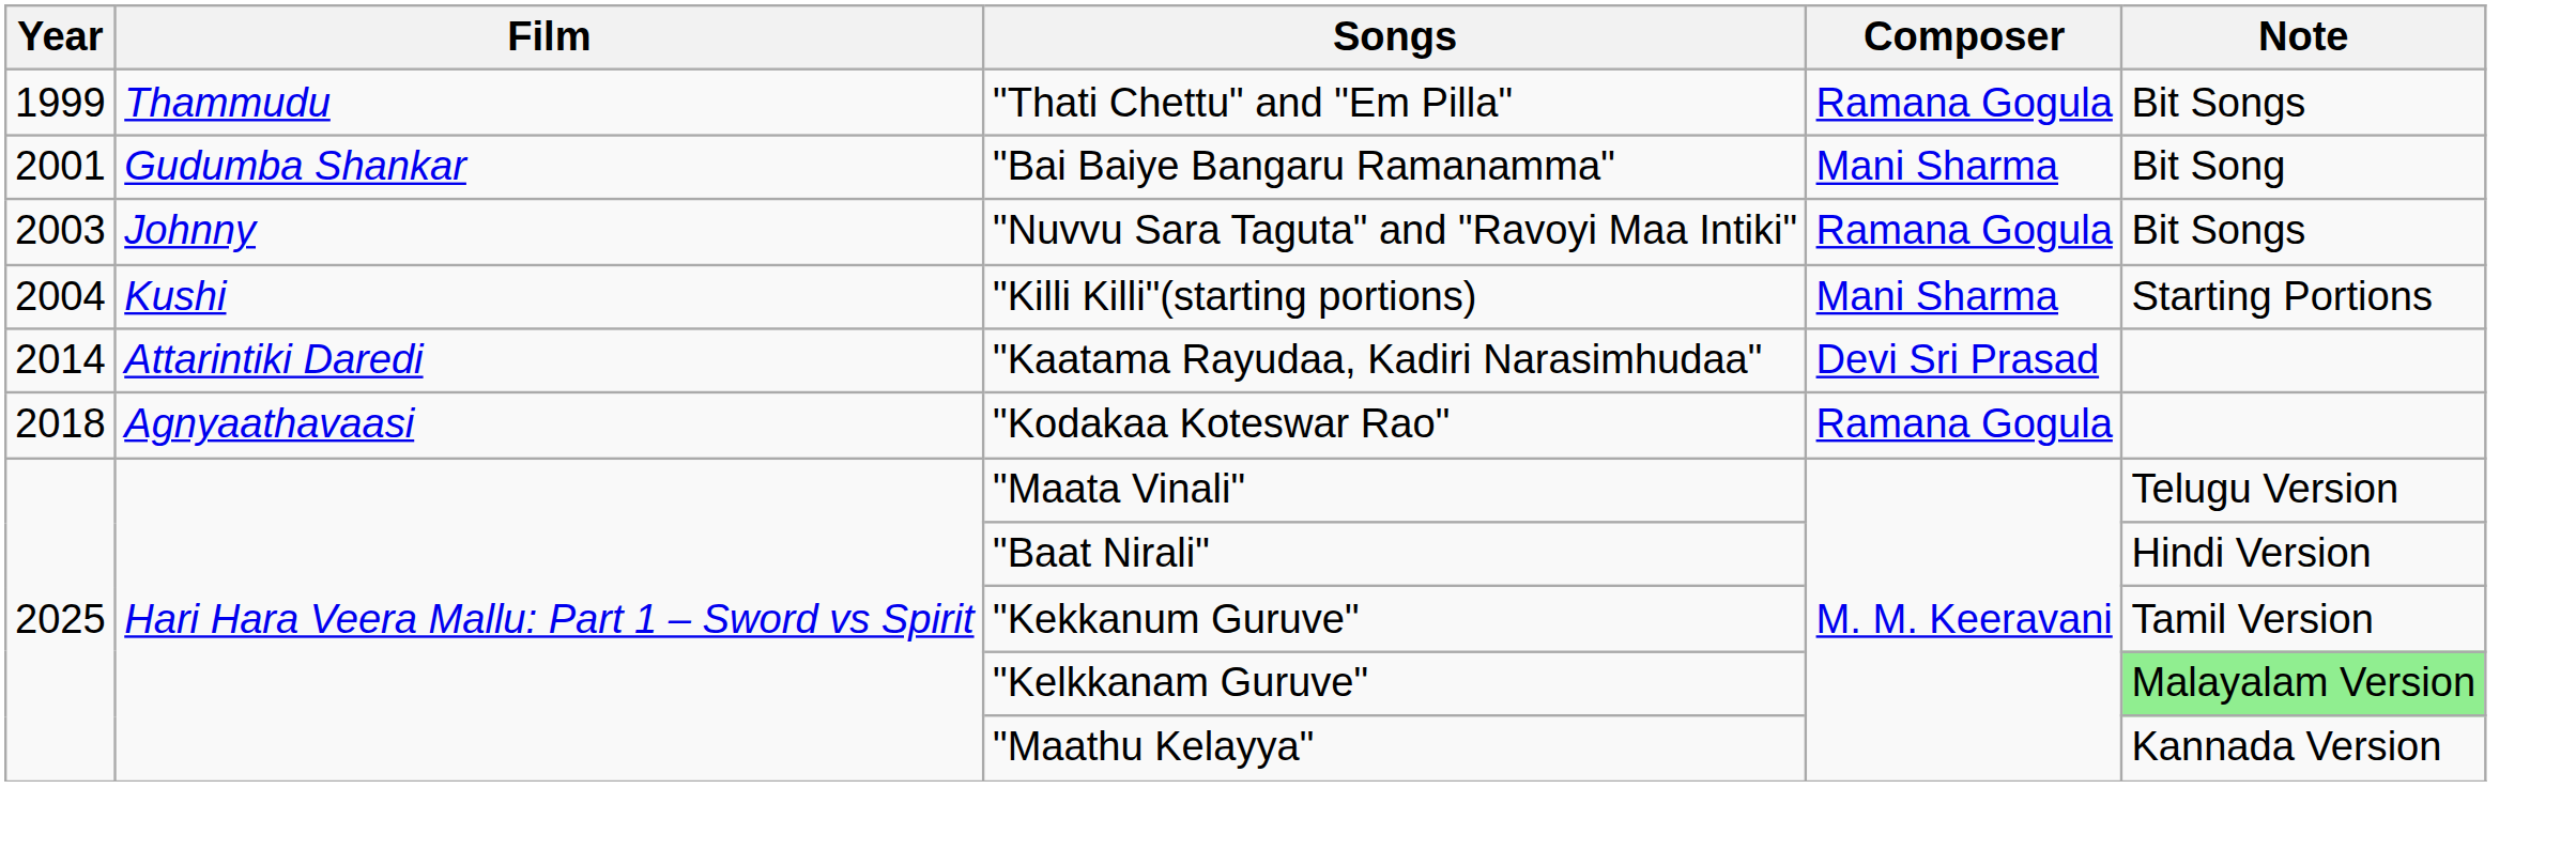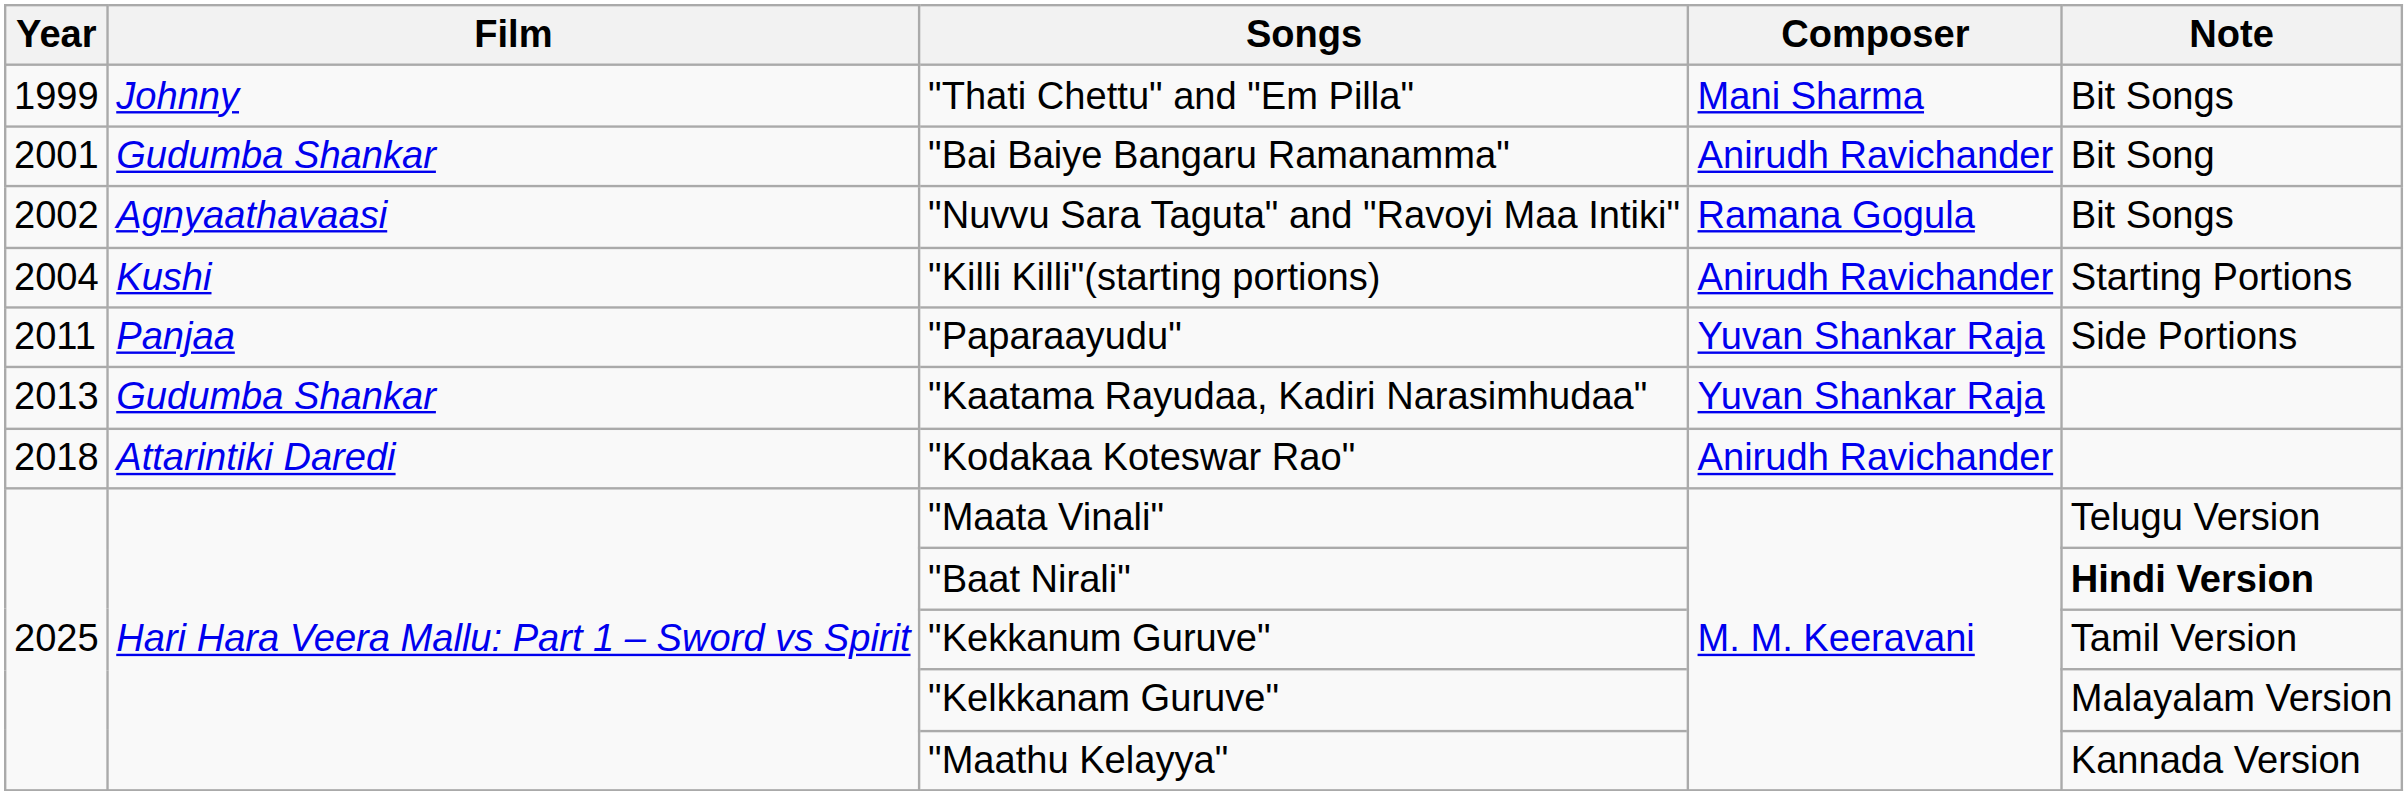"Thati Chettu" and "Em Pilla" | Film: Thammudu -> Johnny
"Thati Chettu" and "Em Pilla" | Composer: Ramana Gogula -> Mani Sharma
"Bai Baiye Bangaru Ramanamma" | Composer: Mani Sharma -> Anirudh Ravichander
"Nuvvu Sara Taguta" and "Ravoyi Maa Intiki" | Year: 2003 -> 2002
"Nuvvu Sara Taguta" and "Ravoyi Maa Intiki" | Film: Johnny -> Agnyaathavaasi
"Killi Killi"(starting portions) | Composer: Mani Sharma -> Anirudh Ravichander
+ row: 2011 | Panjaa | "Paparaayudu" | Yuvan Shankar Raja | Side Portions
"Kaatama Rayudaa, Kadiri Narasimhudaa" | Year: 2014 -> 2013
"Kaatama Rayudaa, Kadiri Narasimhudaa" | Film: Attarintiki Daredi -> Gudumba Shankar
"Kaatama Rayudaa, Kadiri Narasimhudaa" | Composer: Devi Sri Prasad -> Yuvan Shankar Raja
"Kodakaa Koteswar Rao" | Film: Agnyaathavaasi -> Attarintiki Daredi
"Kodakaa Koteswar Rao" | Composer: Ramana Gogula -> Anirudh Ravichander
"Baat Nirali" | Note: normal -> bold
"Kelkkanam Guruve" | Note: lightgreen background -> no background
